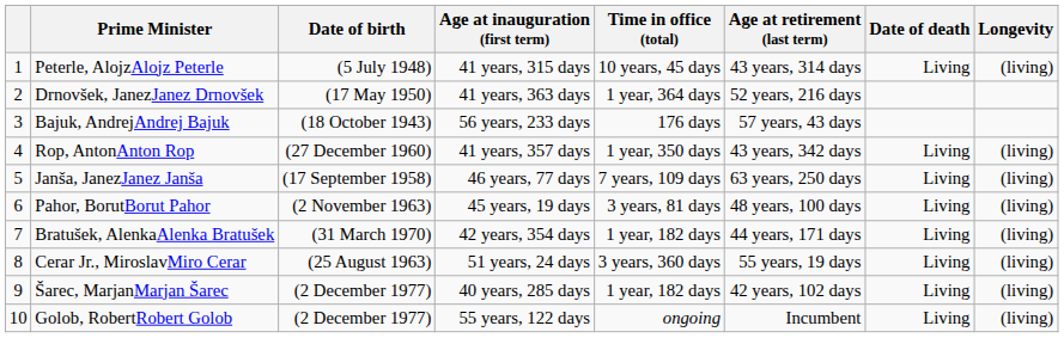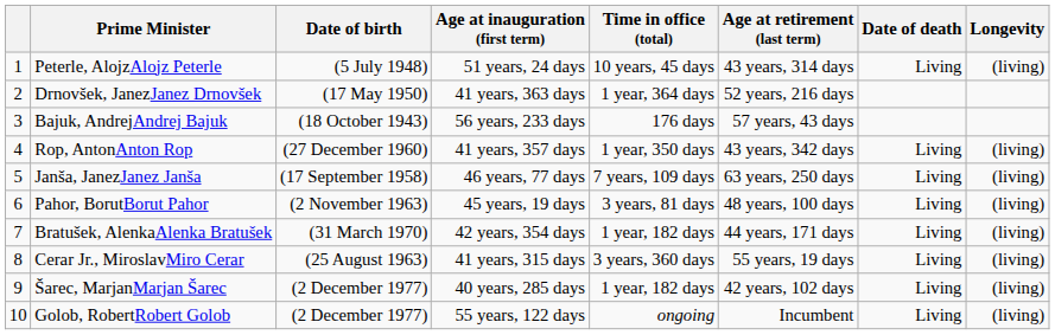Peterle, AlojzAlojz Peterle | Age at inauguration (first term): 41 years, 315 days -> 51 years, 24 days
Cerar Jr., MiroslavMiro Cerar | Age at inauguration (first term): 51 years, 24 days -> 41 years, 315 days
